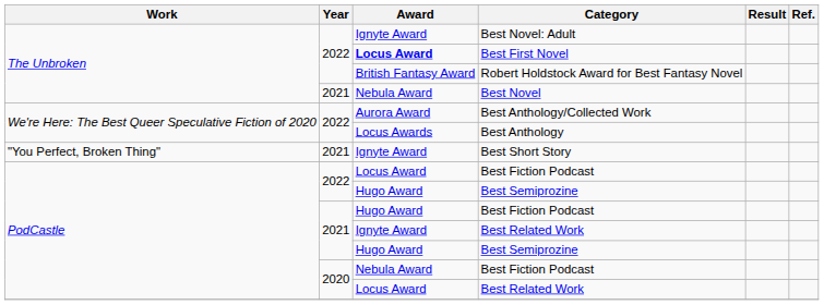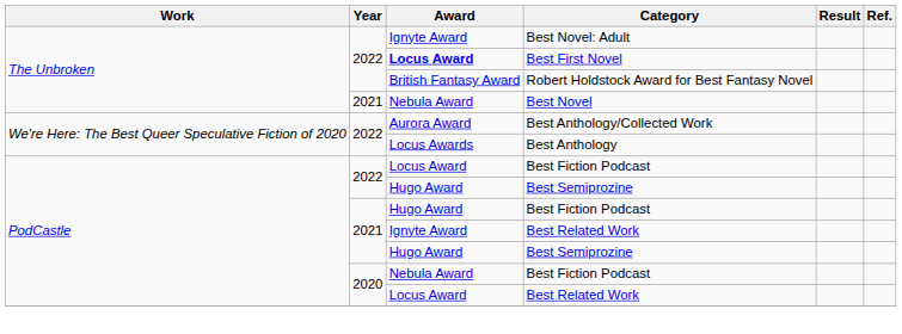- row: "You Perfect, Broken Thing" | 2021 | Ignyte Award | Best Short Story
